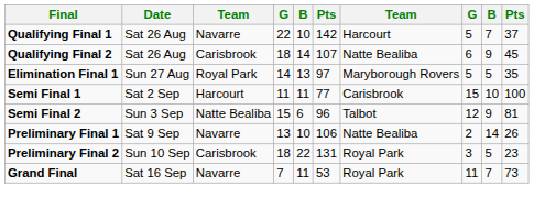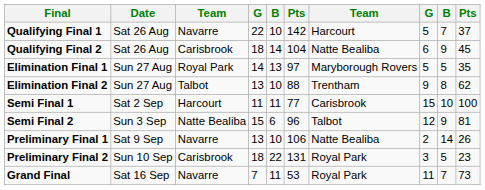Qualifying Final 2 | column 6: 107 -> 104
+ row: Elimination Final 2 | Sun 27 Aug | Talbot | 13 | 10 | 88 | Trentham | 9 | 8 | 62
